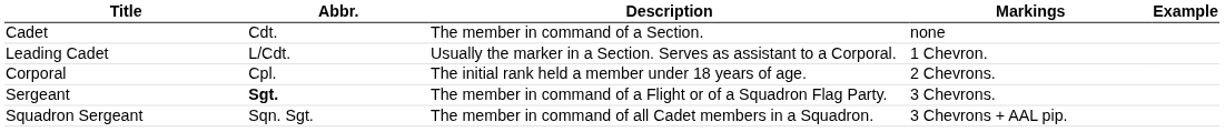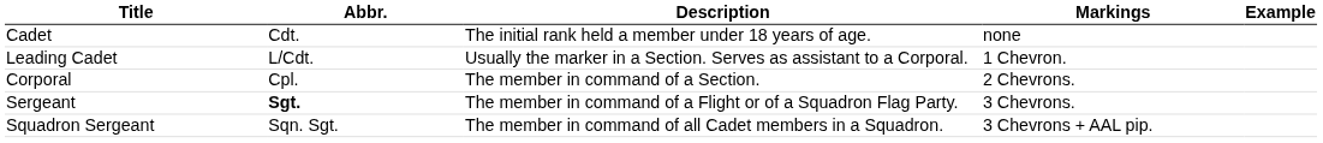Cadet | Description: The member in command of a Section. -> The initial rank held a member under 18 years of age.
Corporal | Description: The initial rank held a member under 18 years of age. -> The member in command of a Section.
